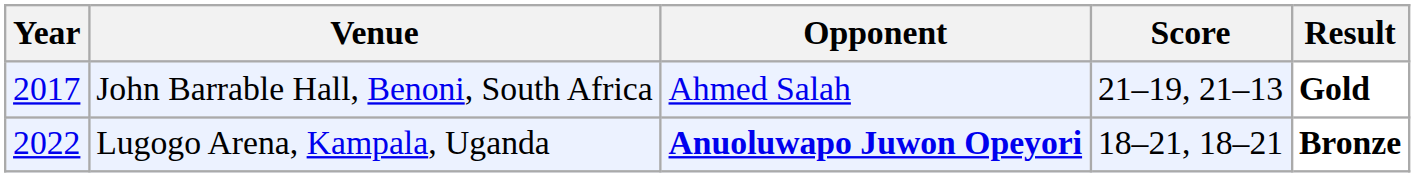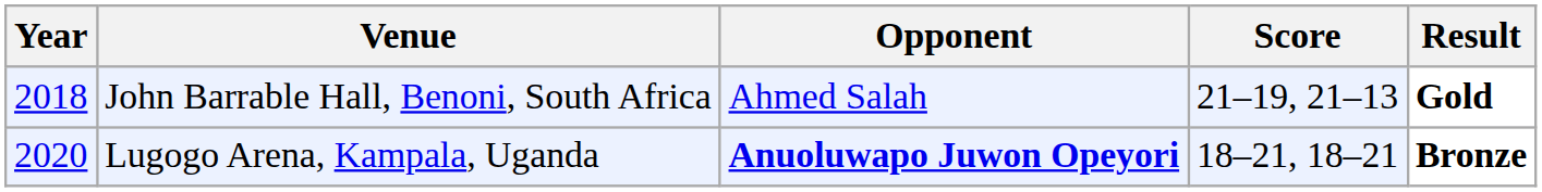John Barrable Hall, Benoni, South Africa | Year: 2017 -> 2018
Lugogo Arena, Kampala, Uganda | Year: 2022 -> 2020
